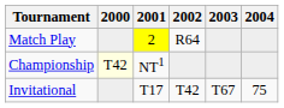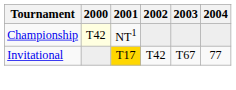- row: Match Play | 2 | R64
Invitational | 2001: no background -> gold background
Invitational | 2004: 75 -> 77
